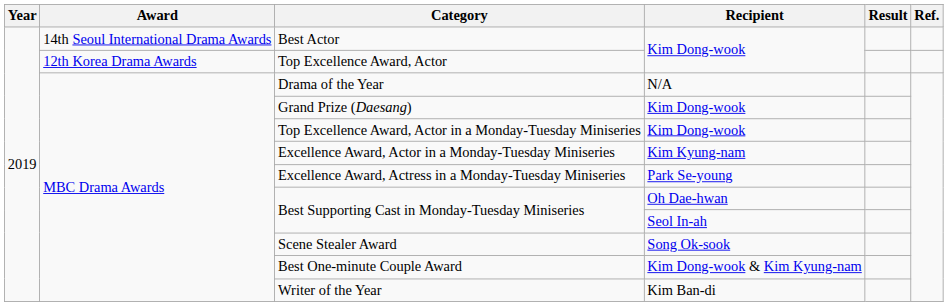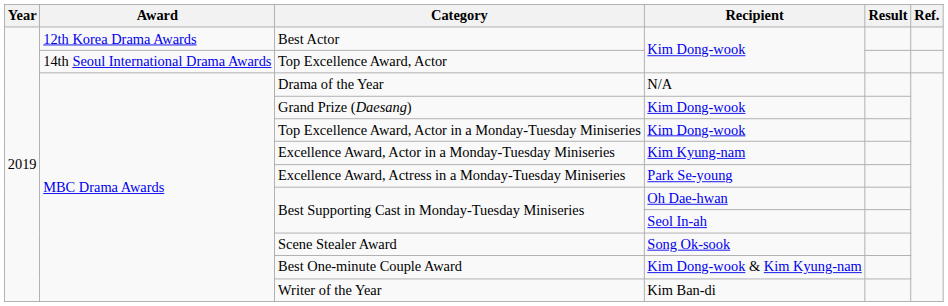Best Actor | Award: 14th Seoul International Drama Awards -> 12th Korea Drama Awards
Top Excellence Award, Actor | Award: 12th Korea Drama Awards -> 14th Seoul International Drama Awards
